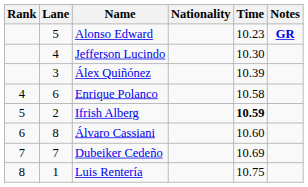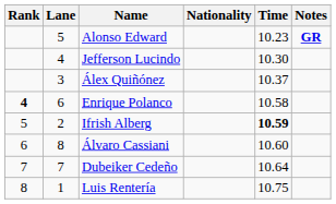Álex Quiñónez | Time: 10.39 -> 10.37
Enrique Polanco | Rank: normal -> bold
Dubeiker Cedeño | Time: 10.69 -> 10.64
